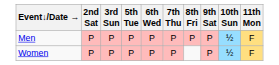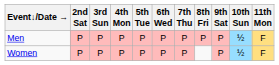+ column: 4th Mon | P | P
